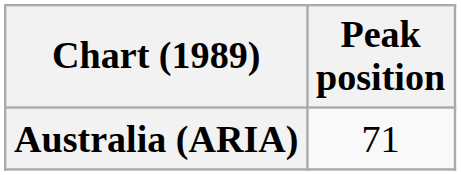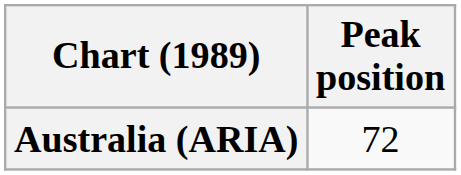Australia (ARIA) | Peak position: 71 -> 72
